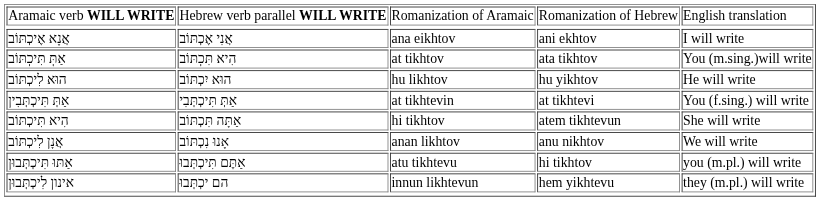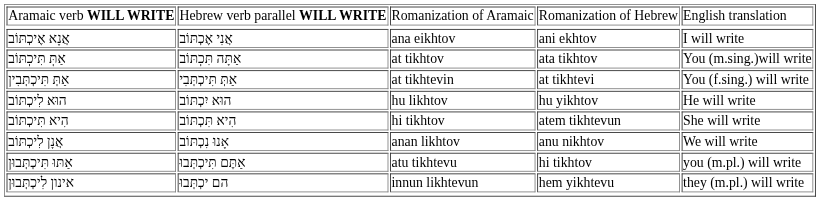אַתְּ תִּיכְתּוֹב | column 2: הִיא תִּכְתּוֹב -> אַתָּה תִּכְתּוֹב
rows swapped: אַתְּ תִּיכְתְּבִין <-> הוּא לִיכְתּוֹב
הִיא תִּיכְתּוֹב | column 2: אַתָּה תִּכְתּוֹב -> הִיא תִּכְתּוֹב
